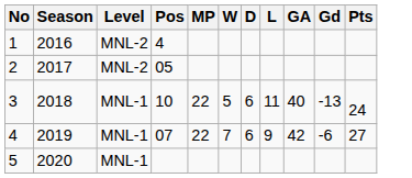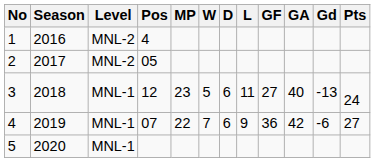+ column: GF | 27 | 36
3 | Pos: 10 -> 12
3 | MP: 22 -> 23
